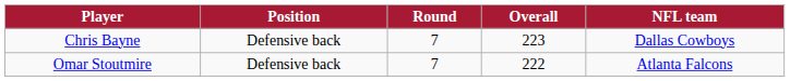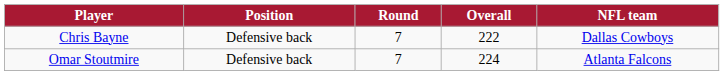Chris Bayne | Overall: 223 -> 222
Omar Stoutmire | Overall: 222 -> 224
